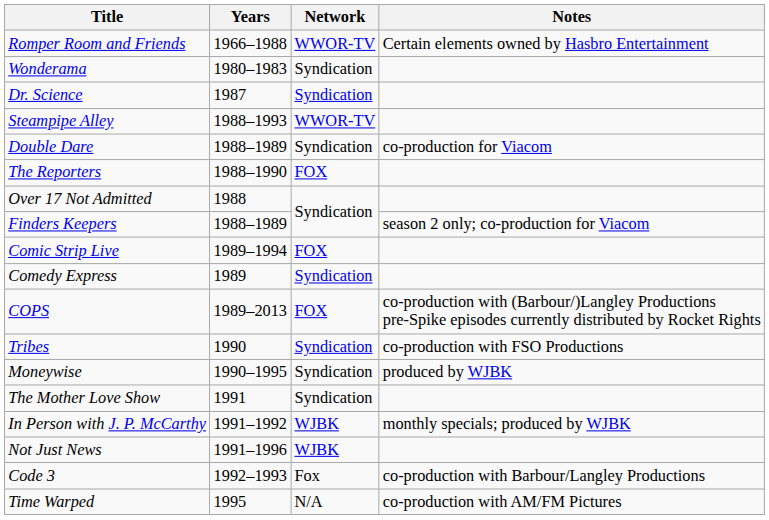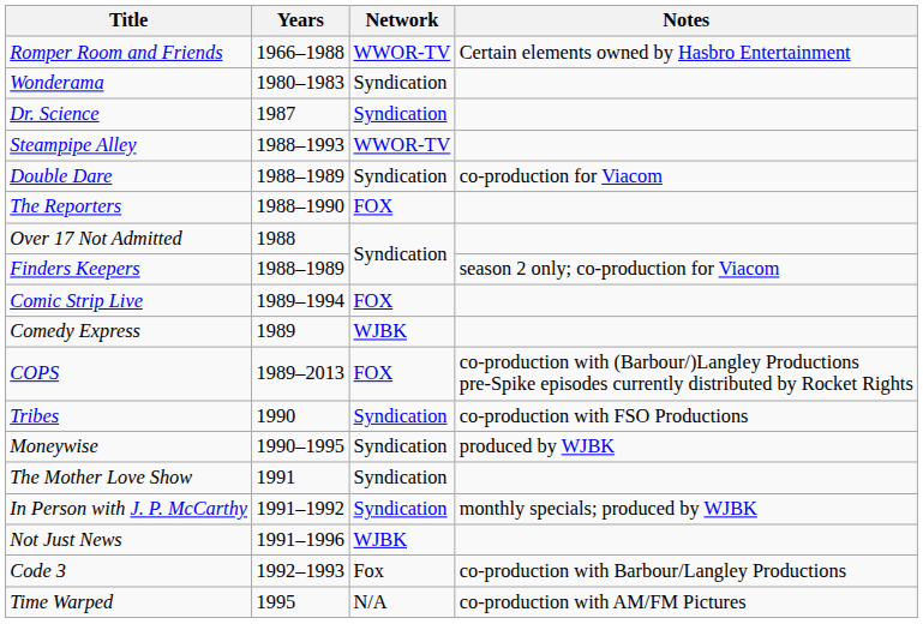Comedy Express | Network: Syndication -> WJBK
In Person with J. P. McCarthy | Network: WJBK -> Syndication
